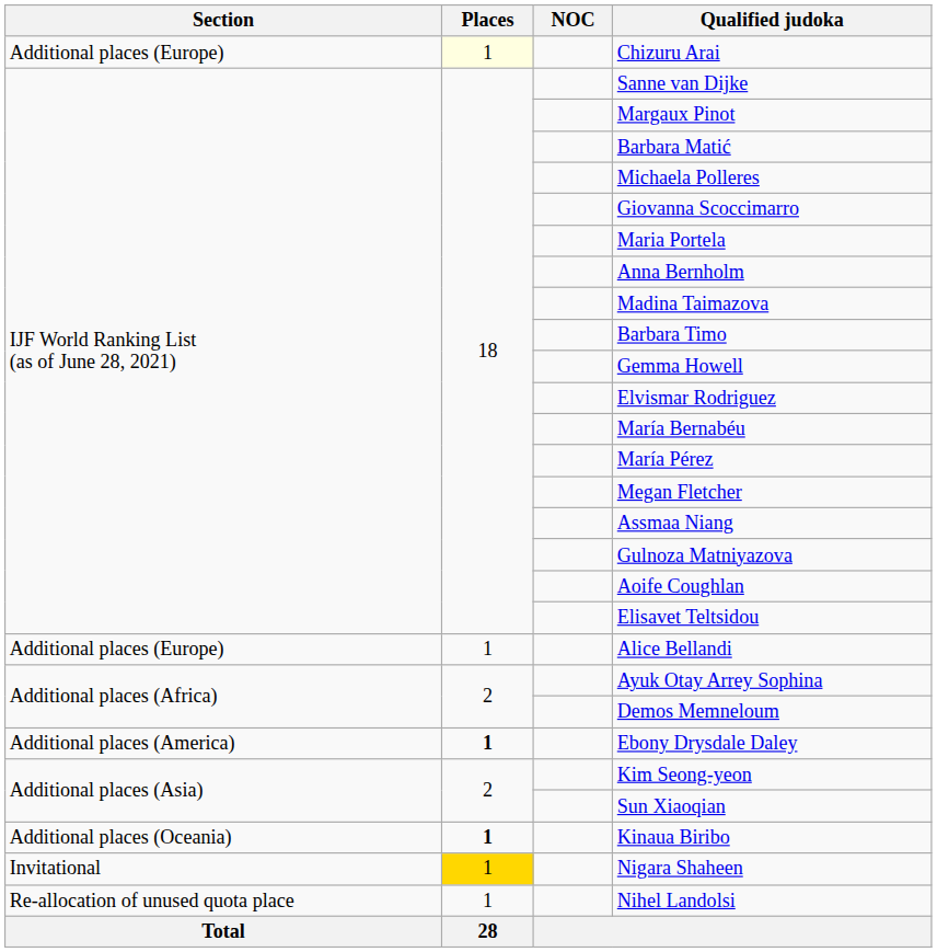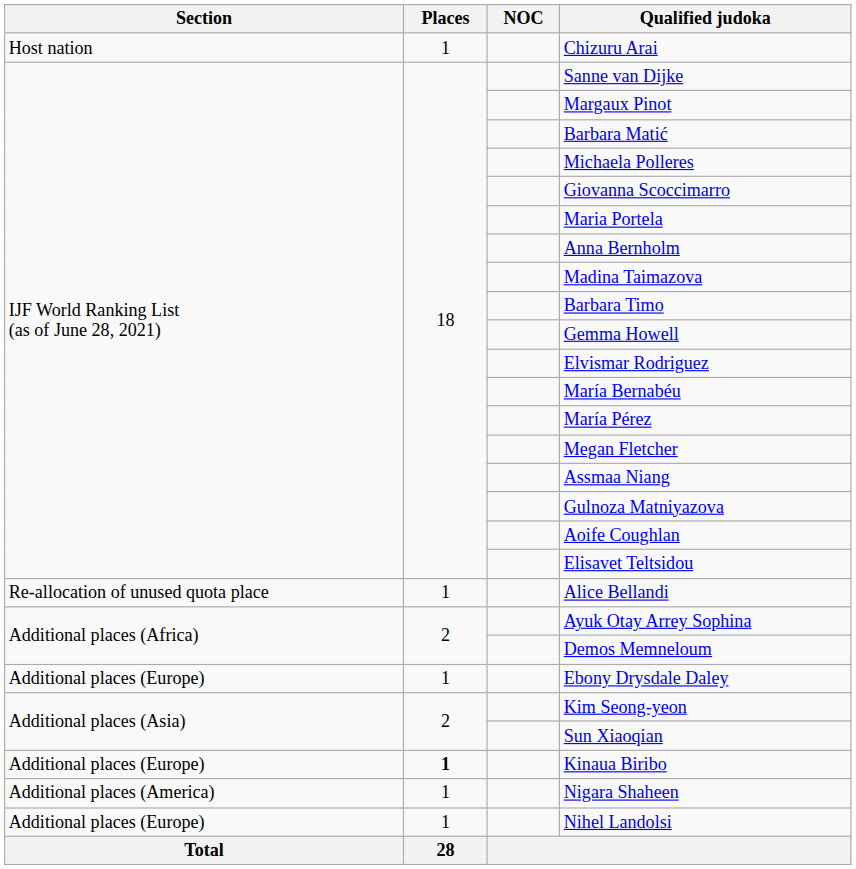Chizuru Arai | Section: Additional places (Europe) -> Host nation
Chizuru Arai | Places: lightyellow background -> no background
Alice Bellandi | Section: Additional places (Europe) -> Re-allocation of unused quota place
Ebony Drysdale Daley | Section: Additional places (America) -> Additional places (Europe)
Ebony Drysdale Daley | Places: bold -> normal
Kinaua Biribo | Section: Additional places (Oceania) -> Additional places (Europe)
Nigara Shaheen | Section: Invitational -> Additional places (America)
Nigara Shaheen | Places: gold background -> no background
Nihel Landolsi | Section: Re-allocation of unused quota place -> Additional places (Europe)
